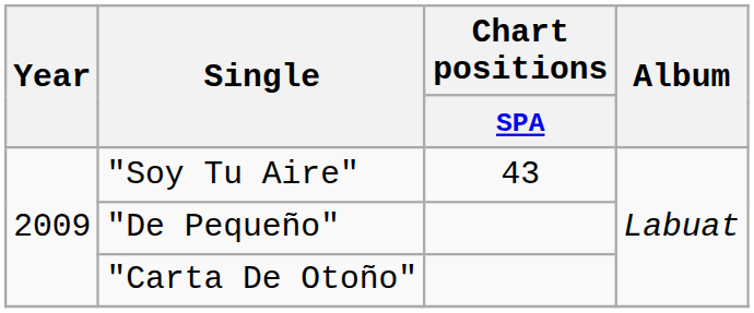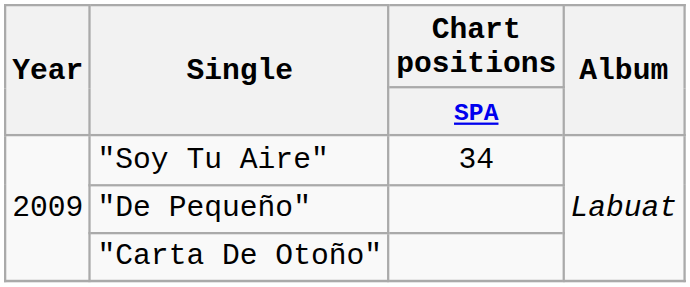"Soy Tu Aire" | Chart positions / SPA: 43 -> 34
